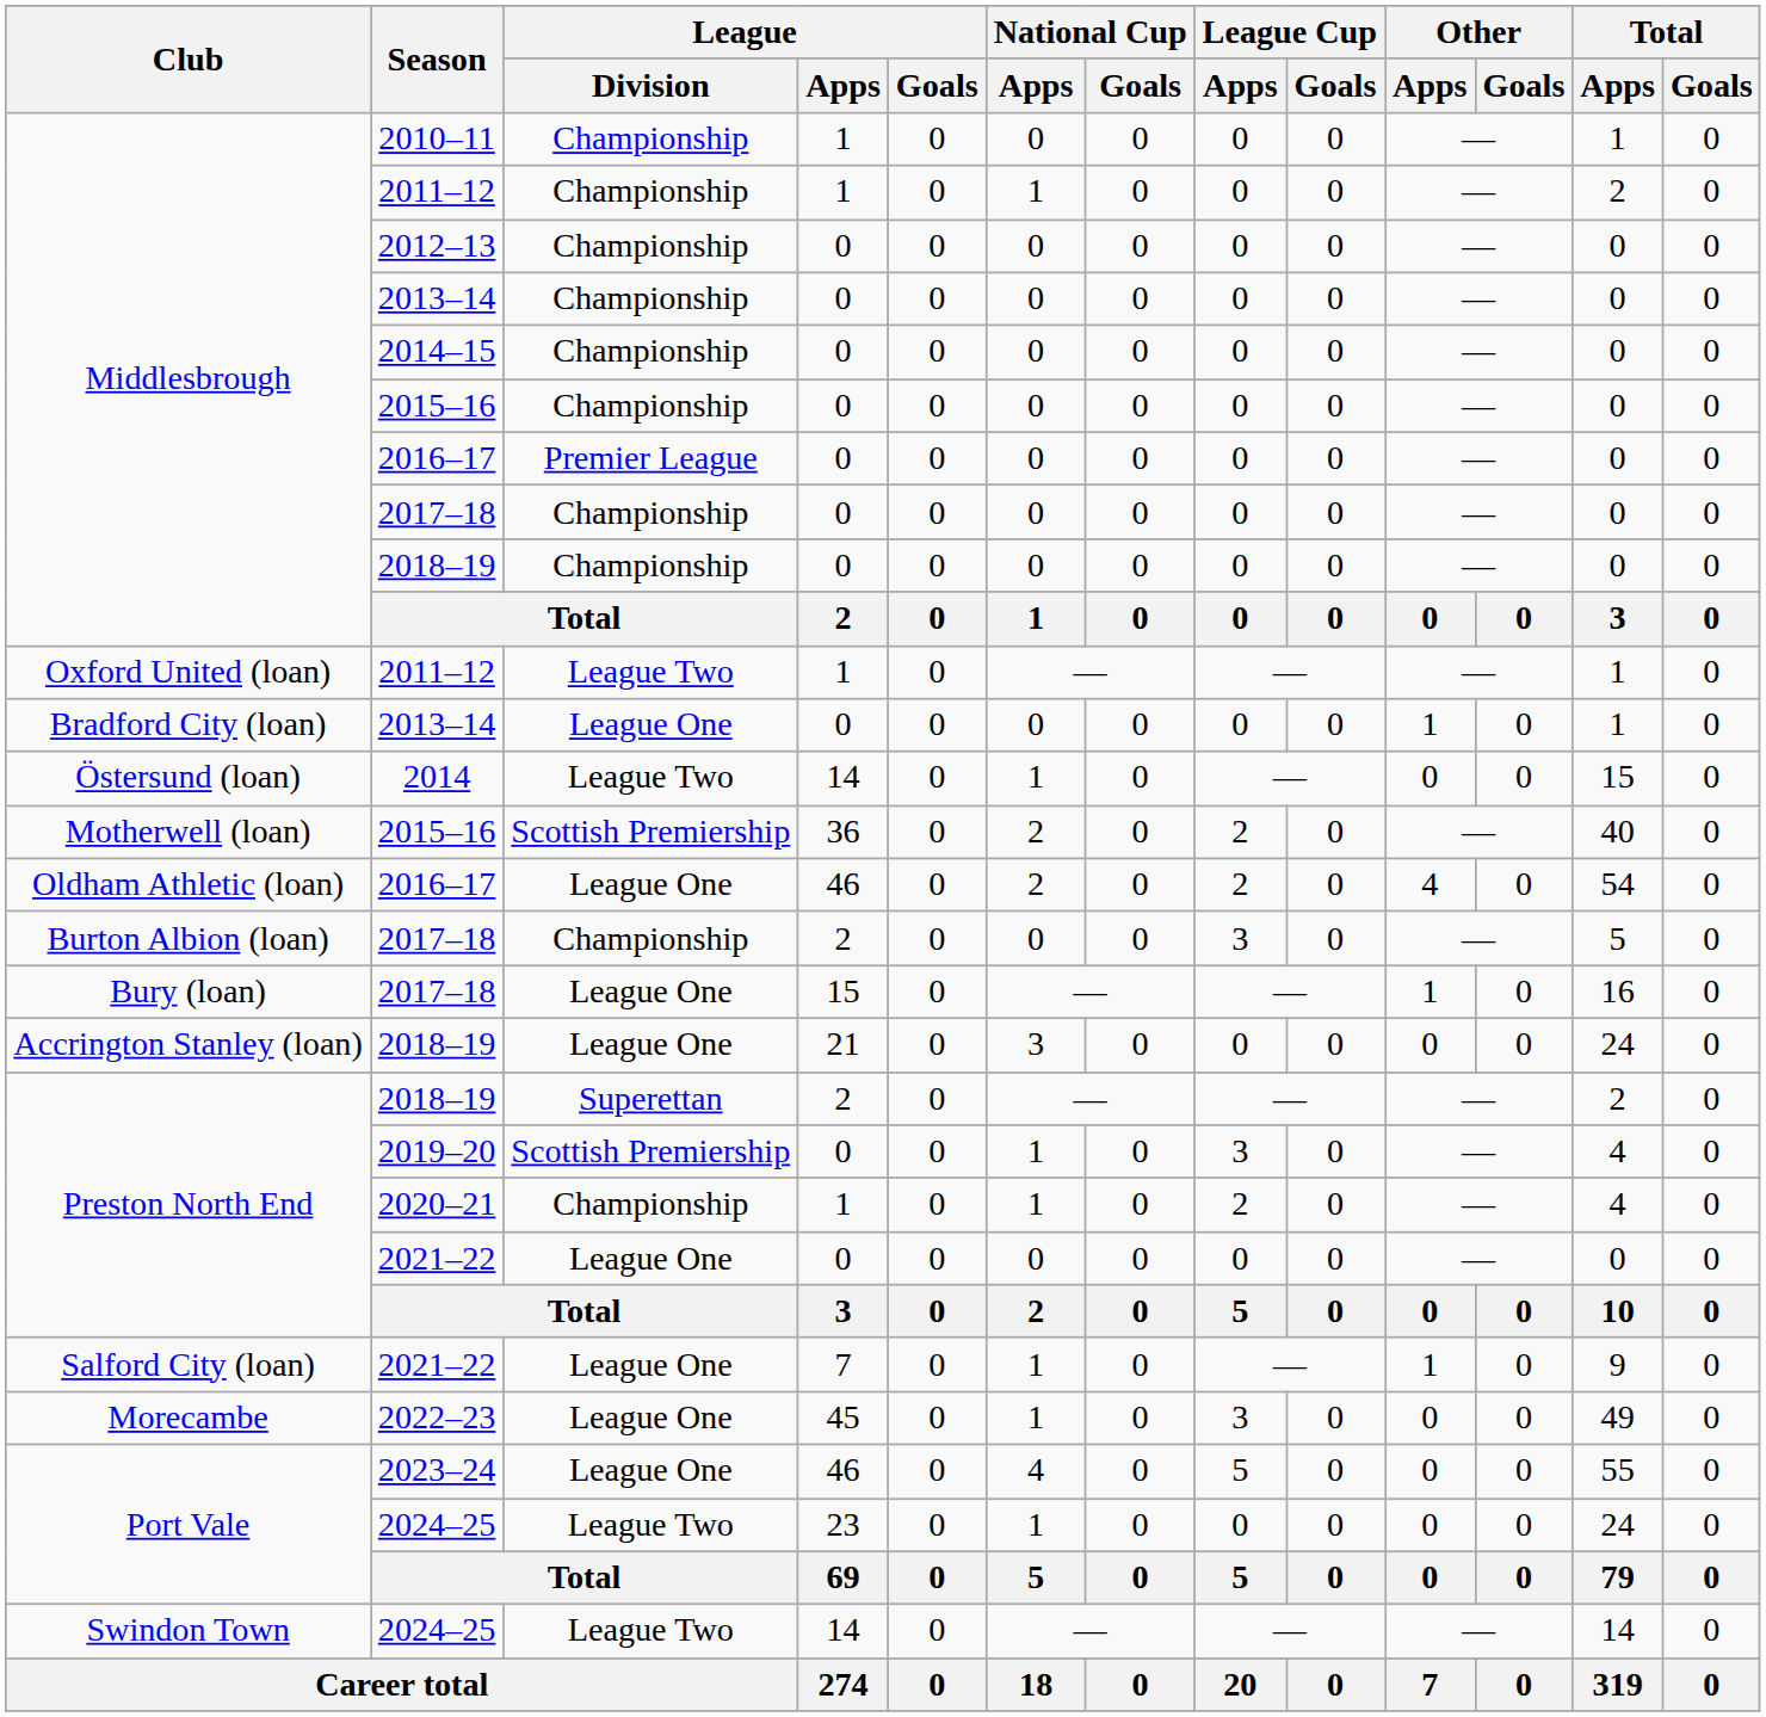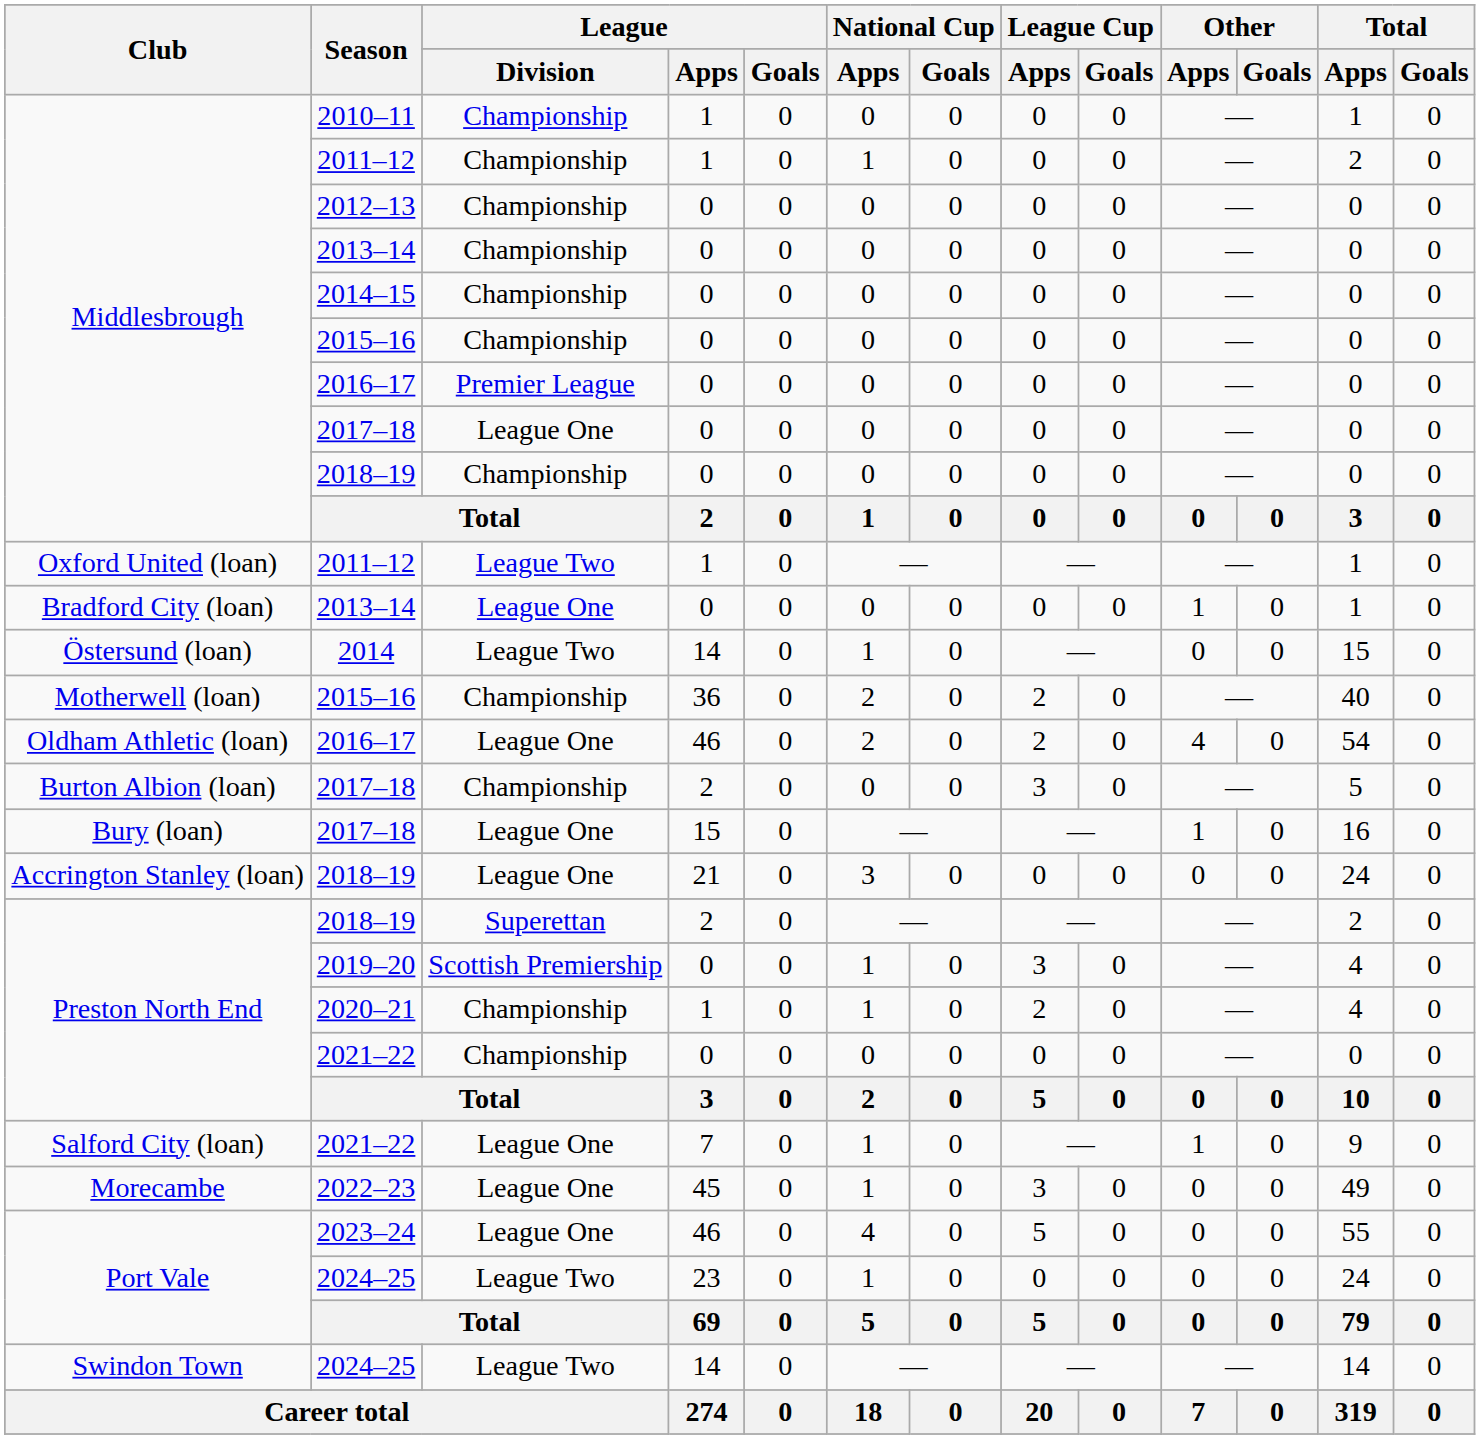Middlesbrough / 2017–18 | League / Division: Championship -> League One
Motherwell (loan) / 2015–16 | League / Division: Scottish Premiership -> Championship
Preston North End / 2021–22 | League / Division: League One -> Championship
